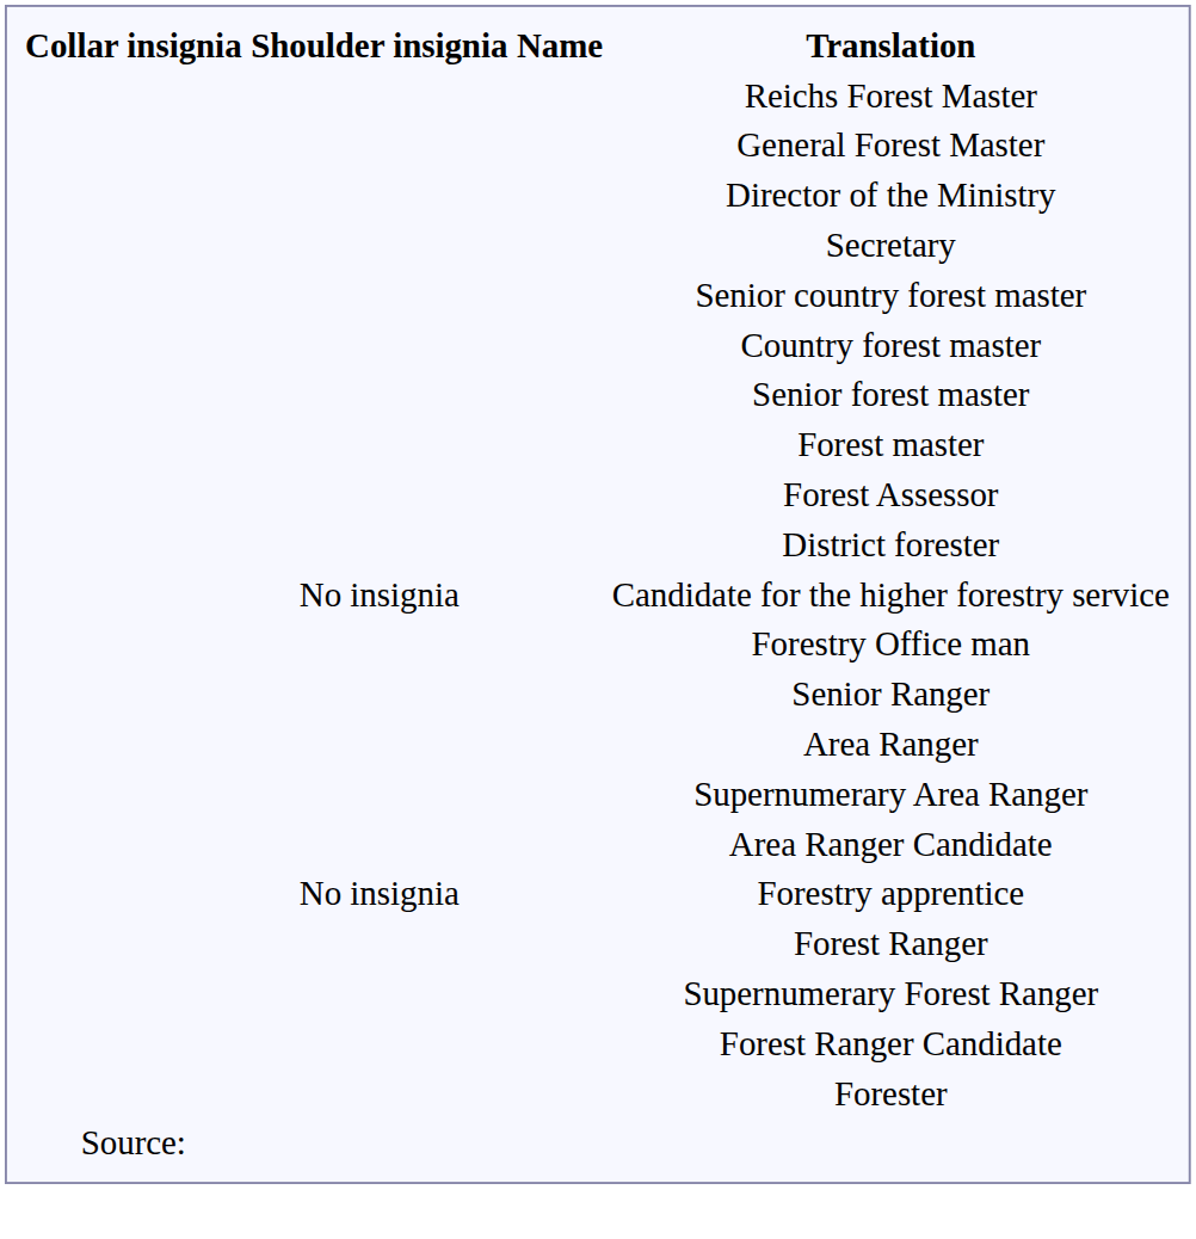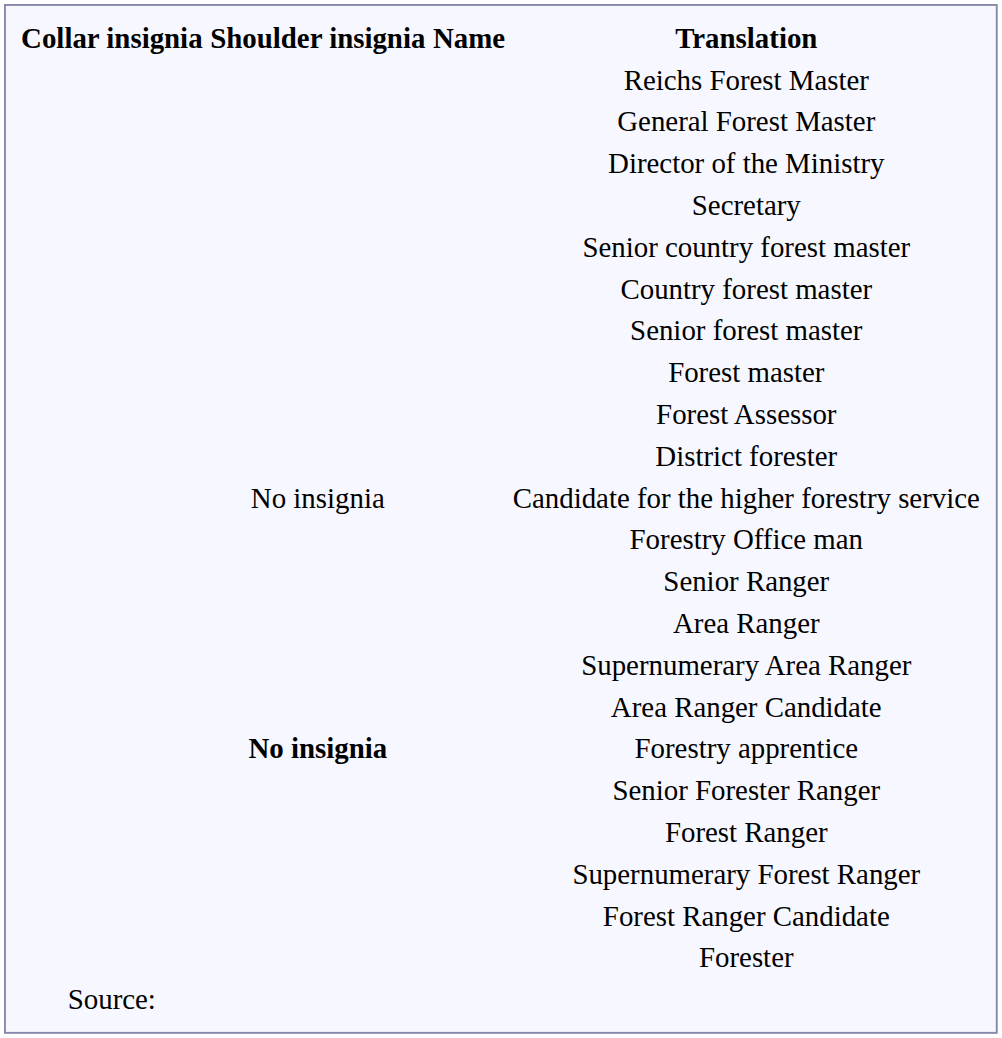Forestry apprentice | Shoulder insignia: normal -> bold
+ row: Senior Forester Ranger
